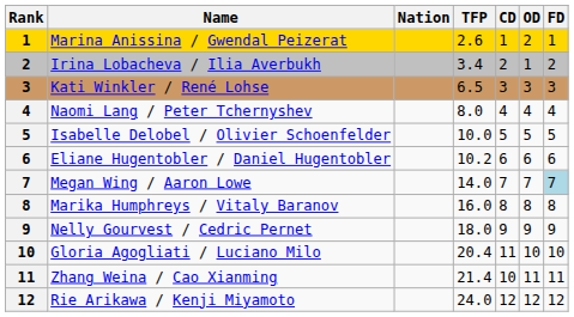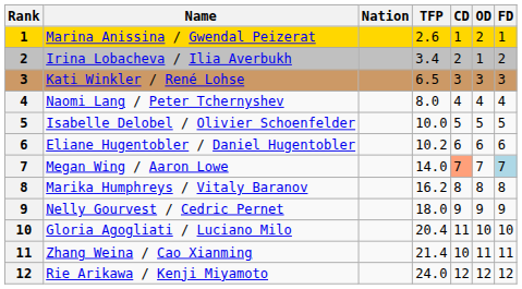Megan Wing / Aaron Lowe | CD: no background -> lightsalmon background
Marika Humphreys / Vitaly Baranov | TFP: 16.0 -> 16.2
